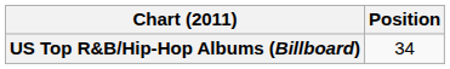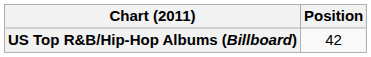US Top R&B/Hip-Hop Albums (Billboard) | Position: 34 -> 42
